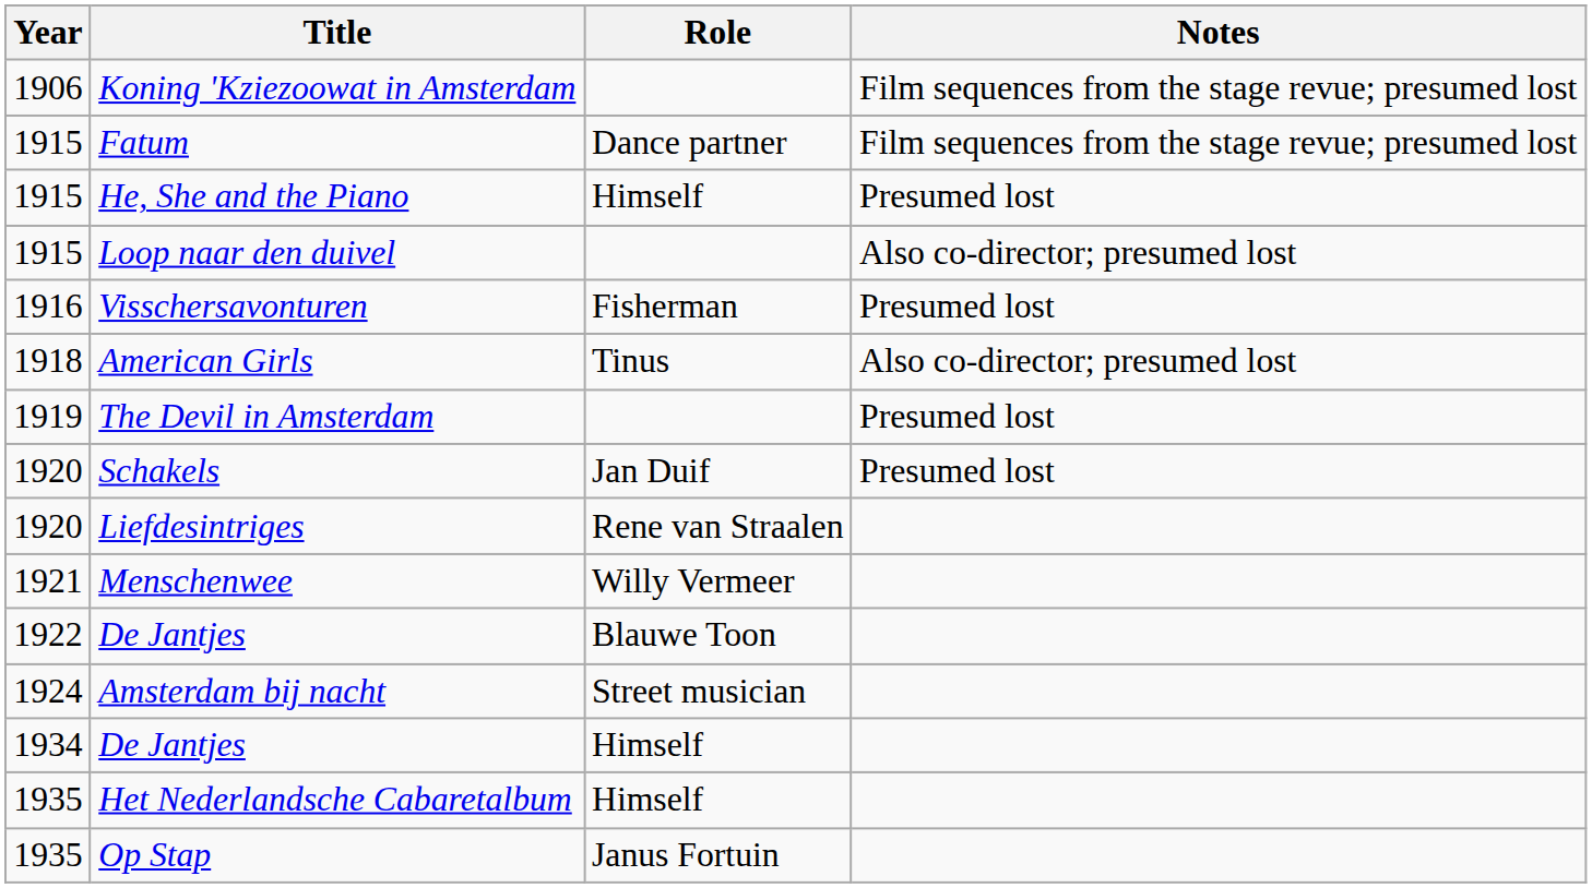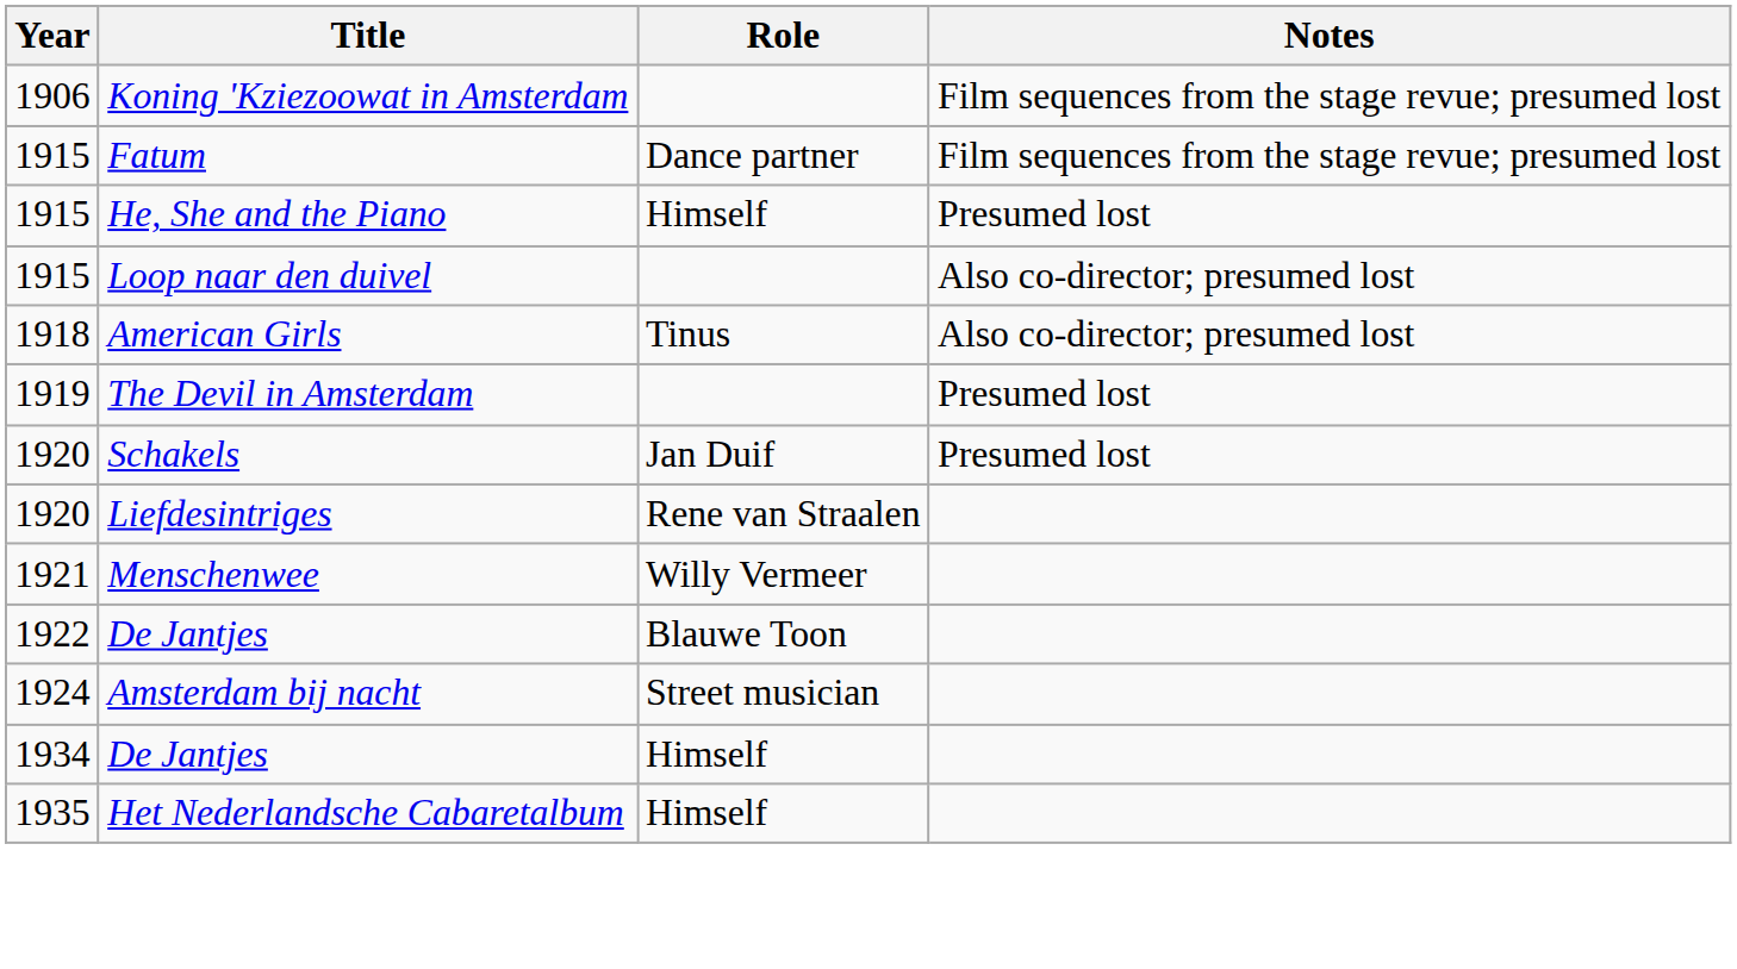- row: 1916 | Visschersavonturen | Fisherman | Presumed lost
- row: 1935 | Op Stap | Janus Fortuin
